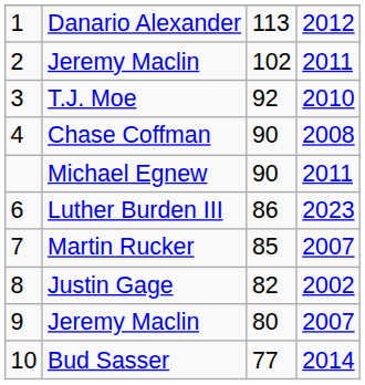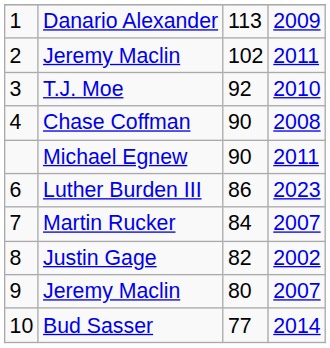Danario Alexander | column 4: 2012 -> 2009
Martin Rucker | column 3: 85 -> 84
